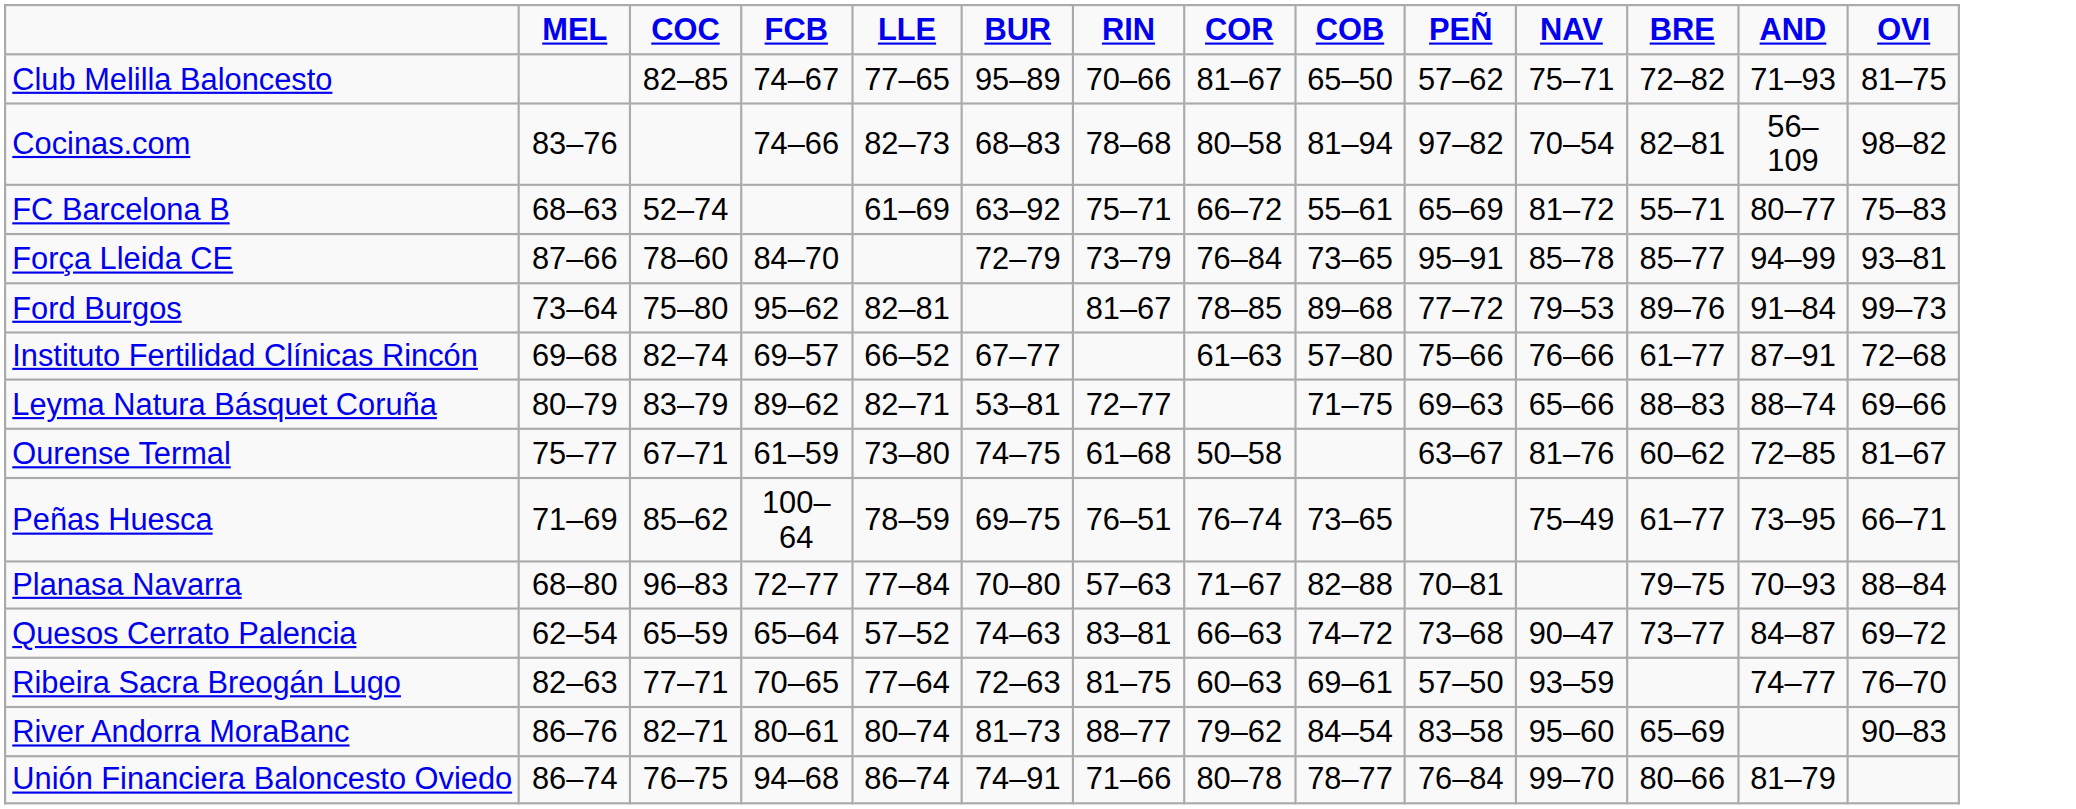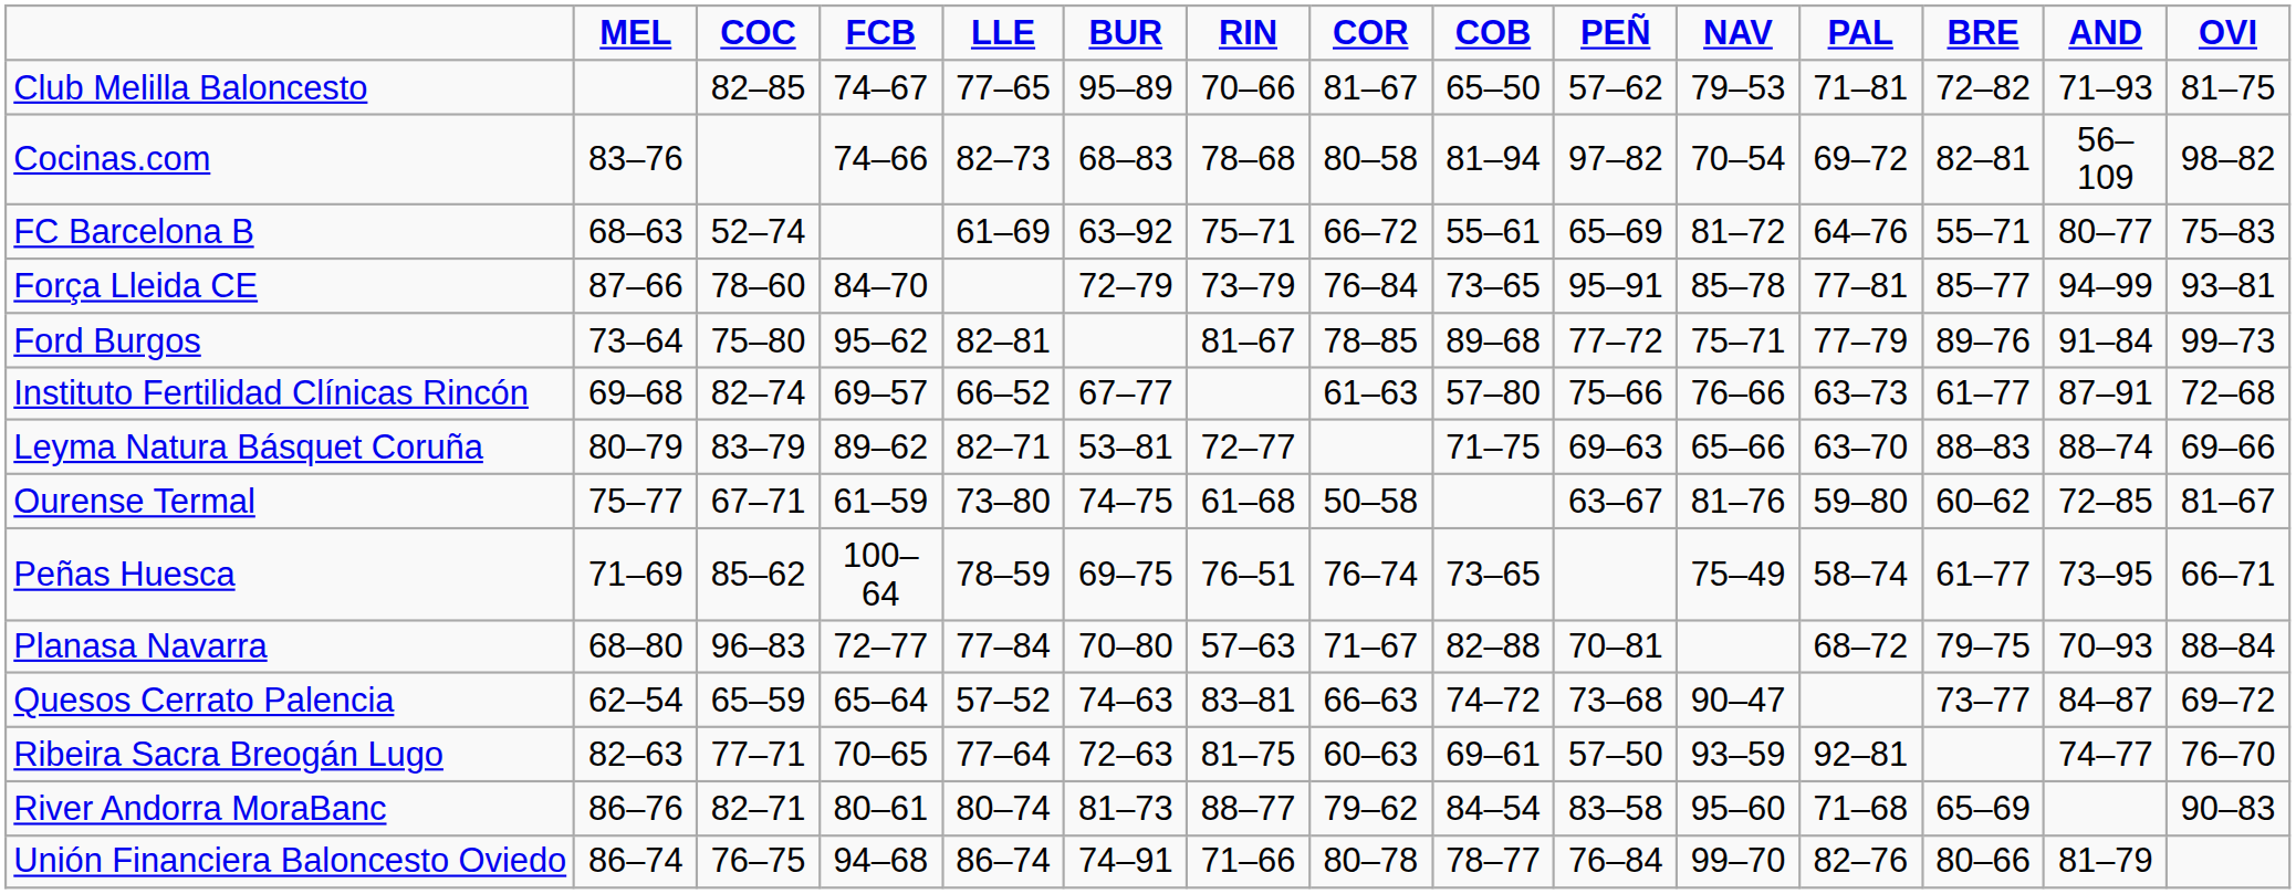+ column: PAL | 71–81 | 69–72 | 64–76 | 77–81 | 77–79 | 63–73 | 63–70 | 59–80 | 58–74 | 68–72 | 92–81 | 71–68 | 82–76
Club Melilla Baloncesto | NAV: 75–71 -> 79–53
Ford Burgos | NAV: 79–53 -> 75–71
